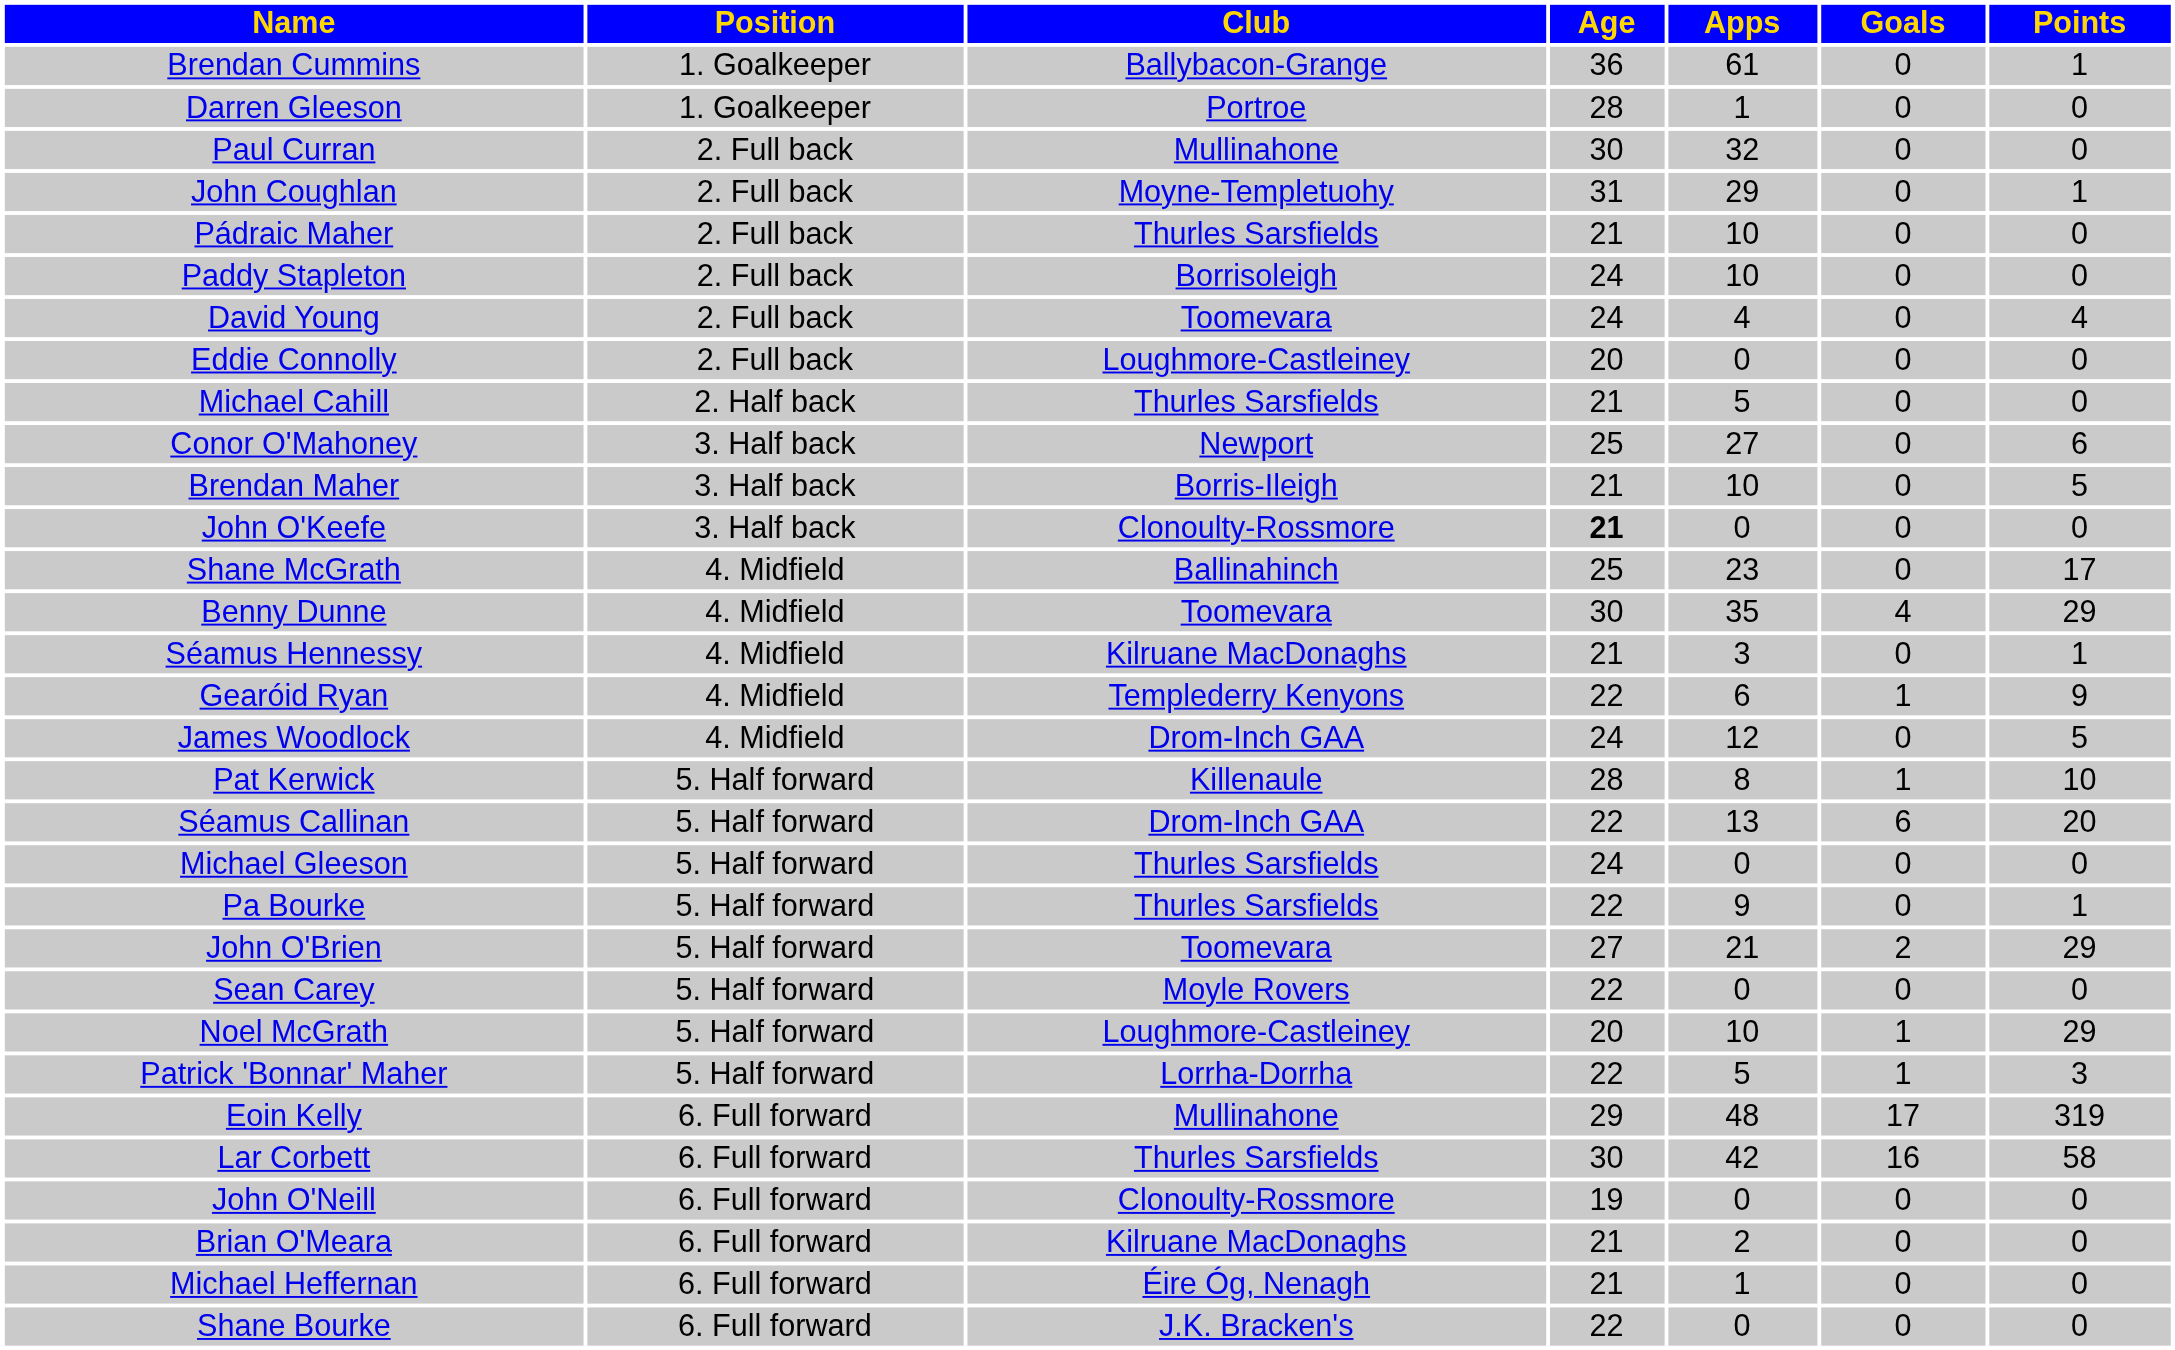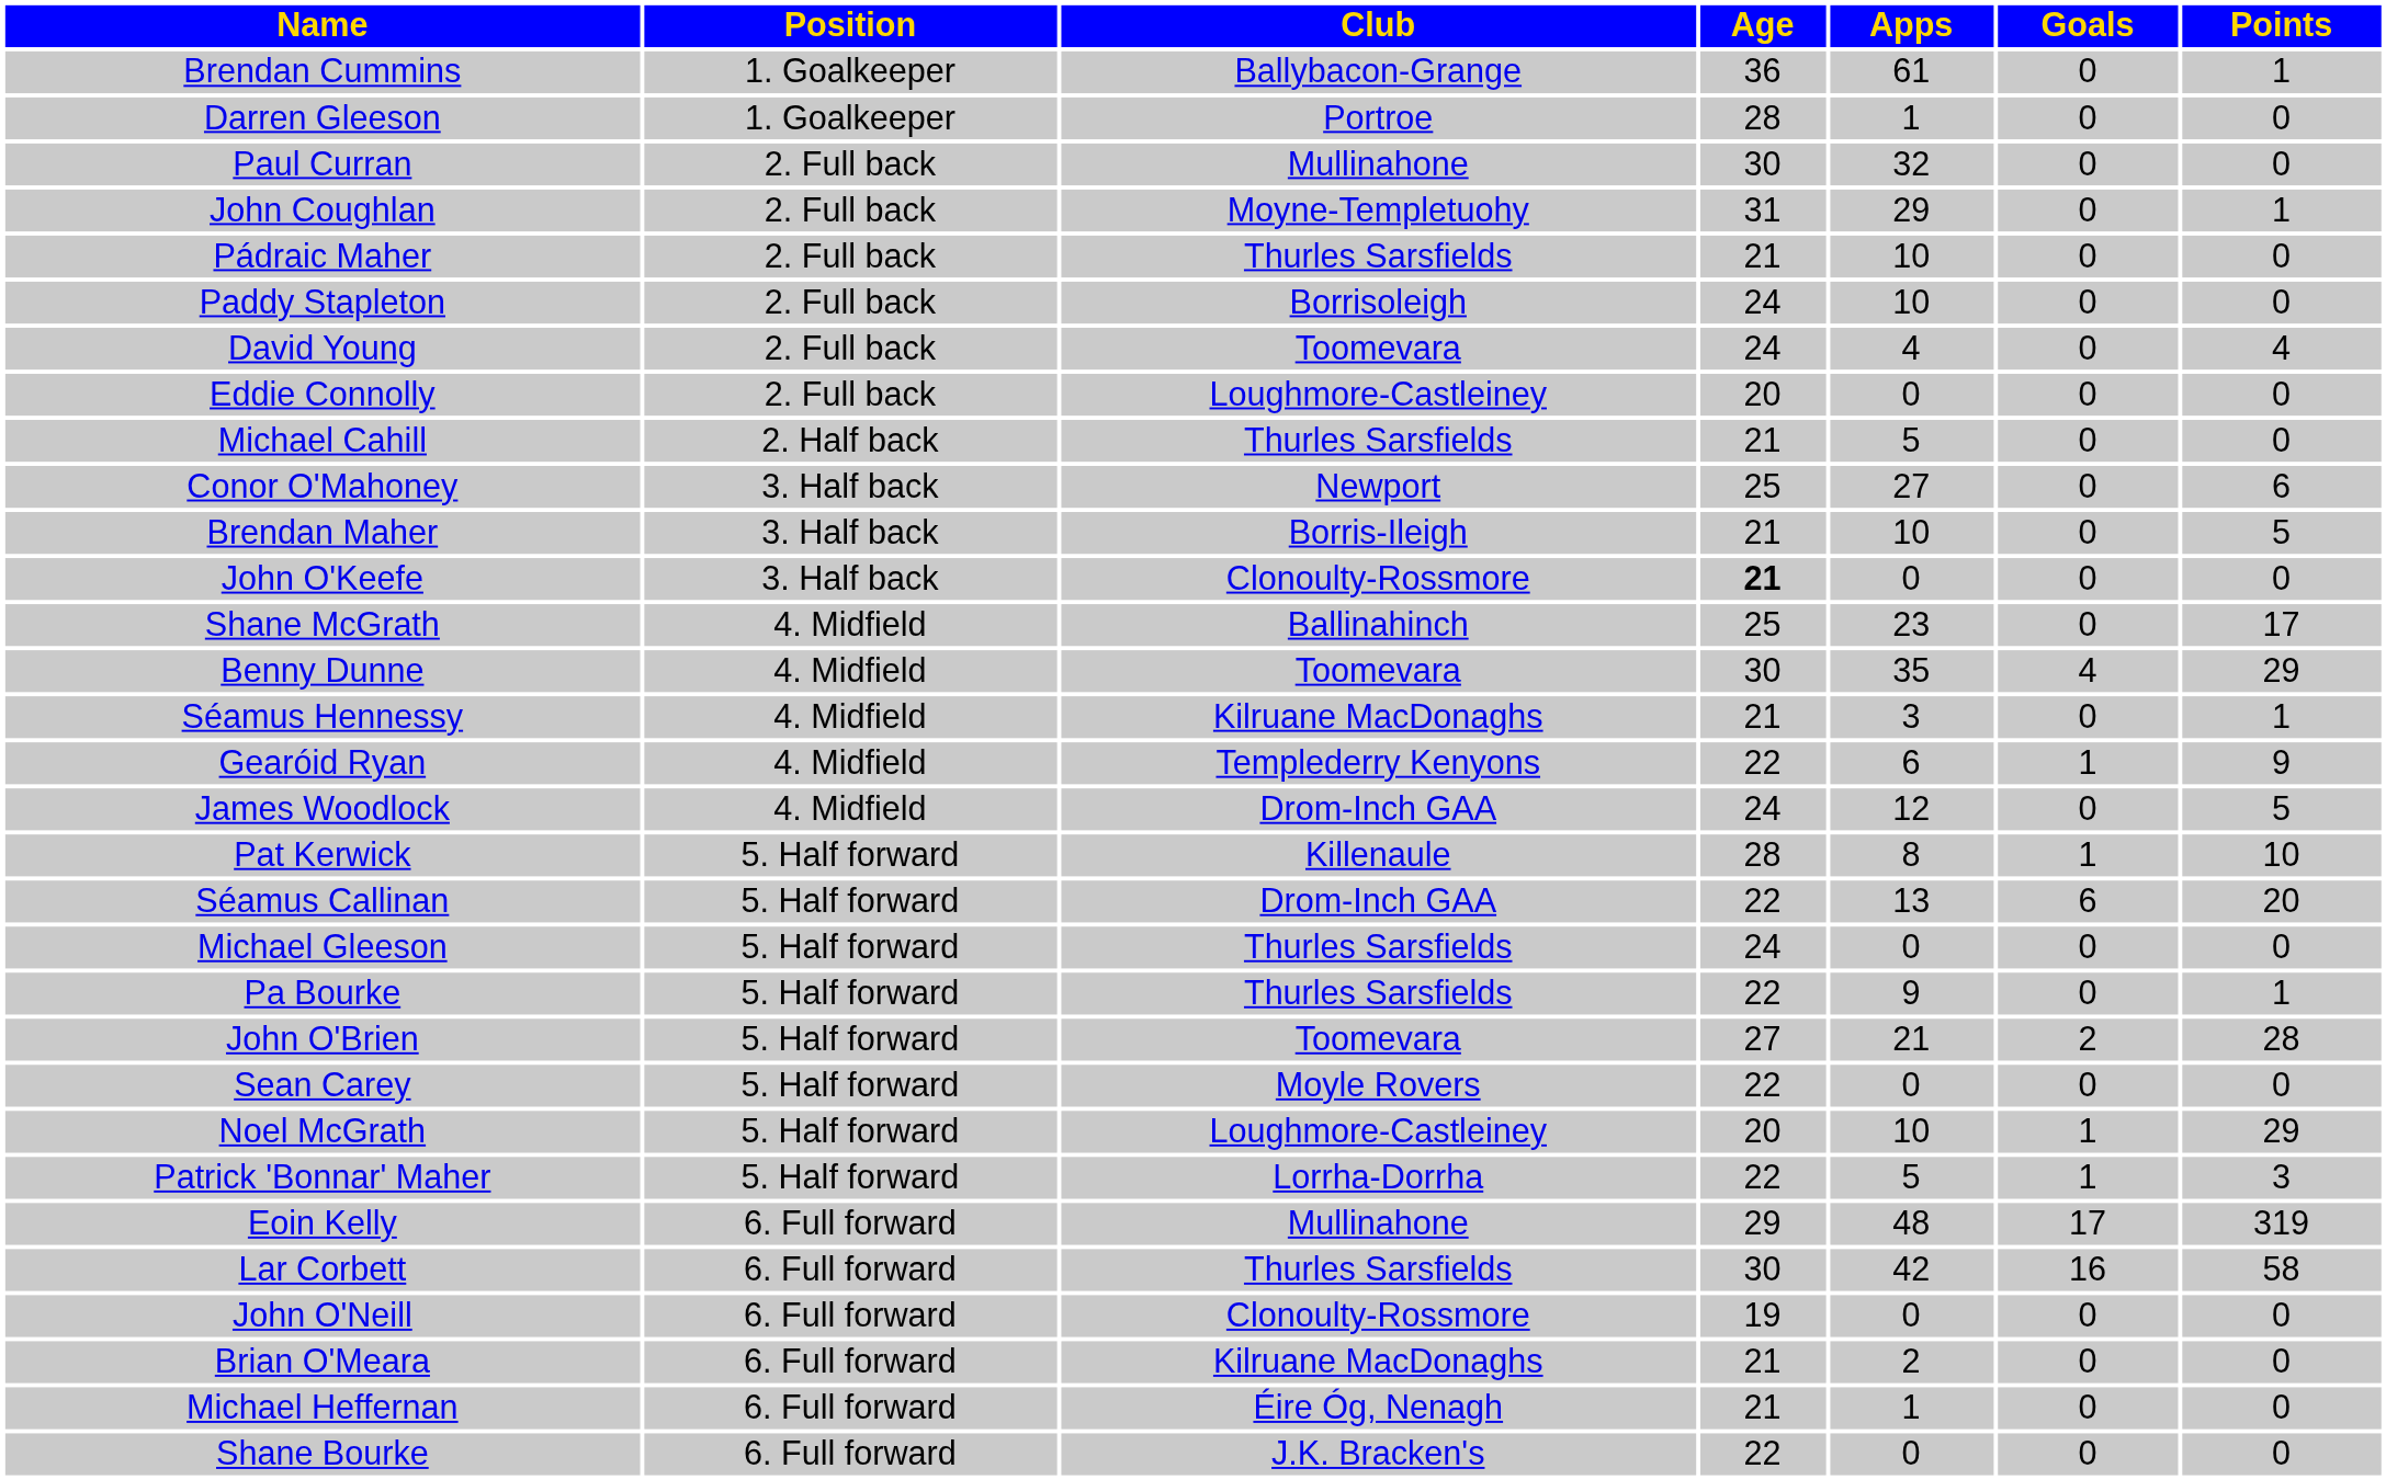John O'Brien | Points: 29 -> 28
